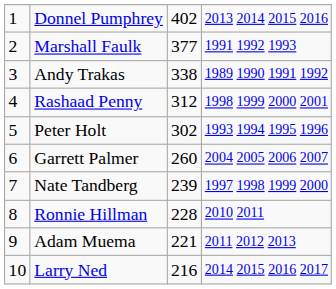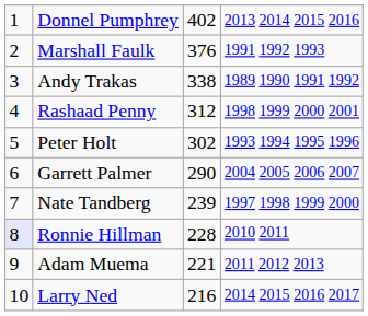Marshall Faulk | column 3: 377 -> 376
Garrett Palmer | column 3: 260 -> 290
Ronnie Hillman | column 1: no background -> lavender background
